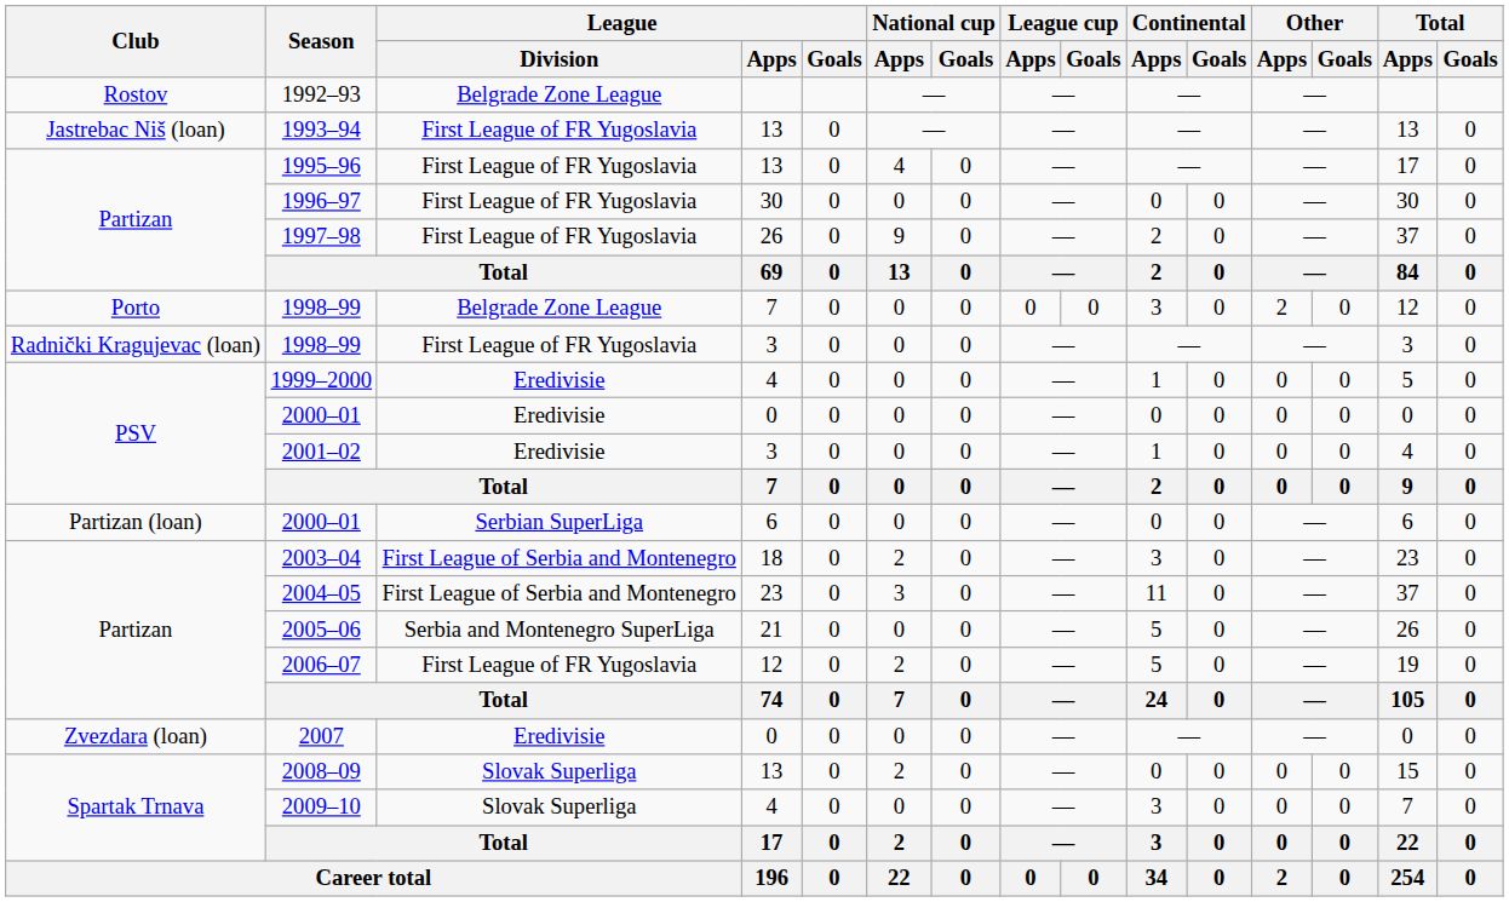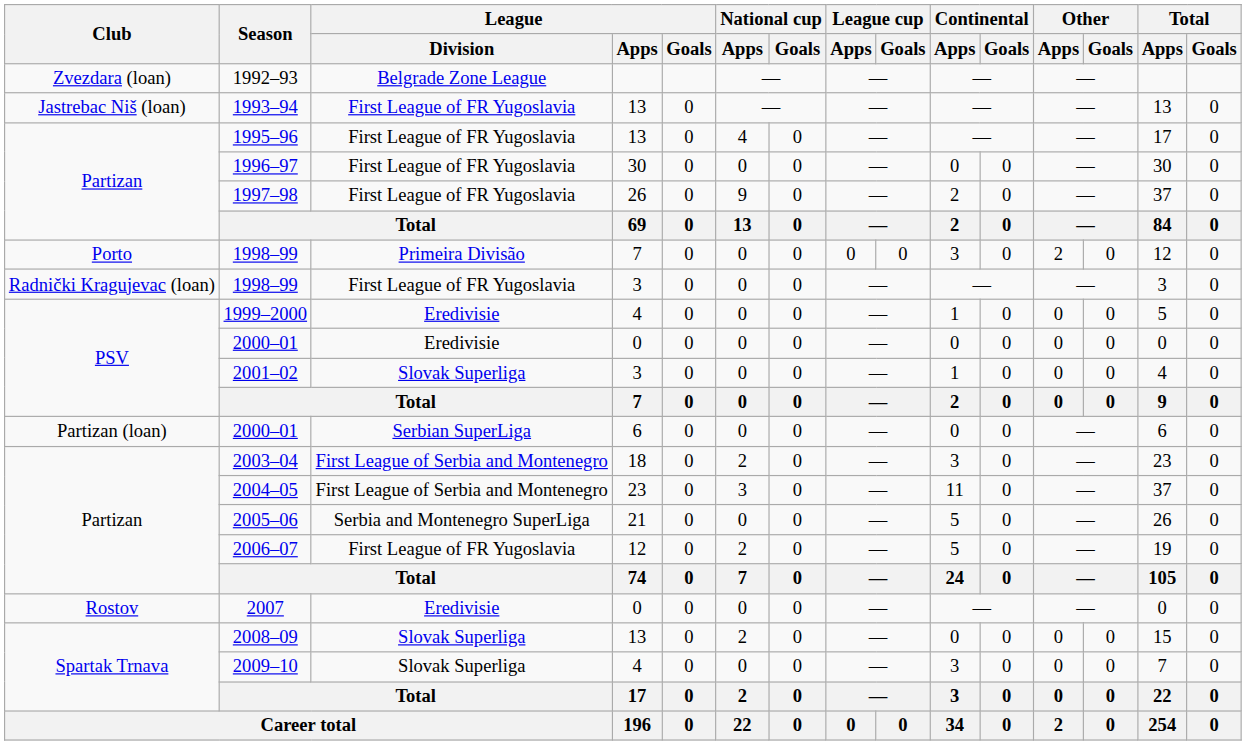1992–93 | Club: Rostov -> Zvezdara (loan)
1998–99 / 7 | League / Division: Belgrade Zone League -> Primeira Divisão
2001–02 | League / Division: Eredivisie -> Slovak Superliga
2007 | Club: Zvezdara (loan) -> Rostov
